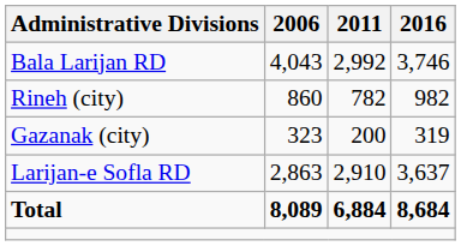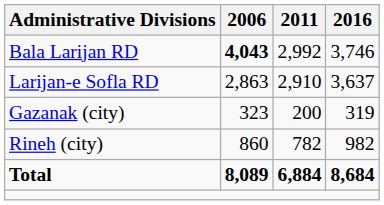Bala Larijan RD | 2006: normal -> bold
rows swapped: Larijan-e Sofla RD <-> Rineh (city)
